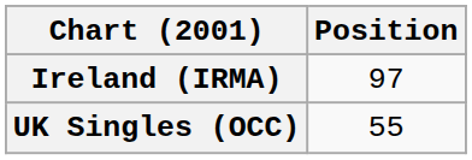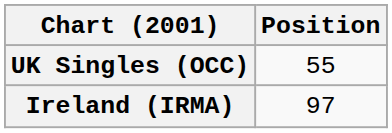rows swapped: Ireland (IRMA) <-> UK Singles (OCC)
